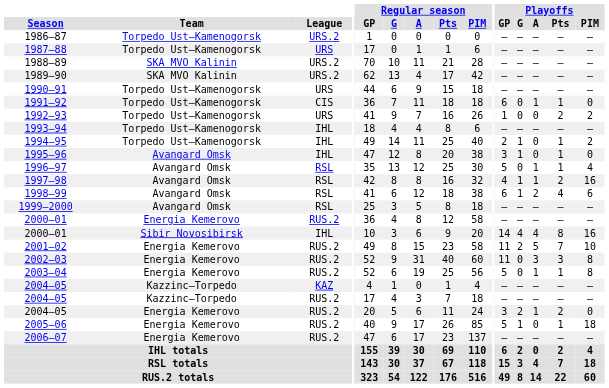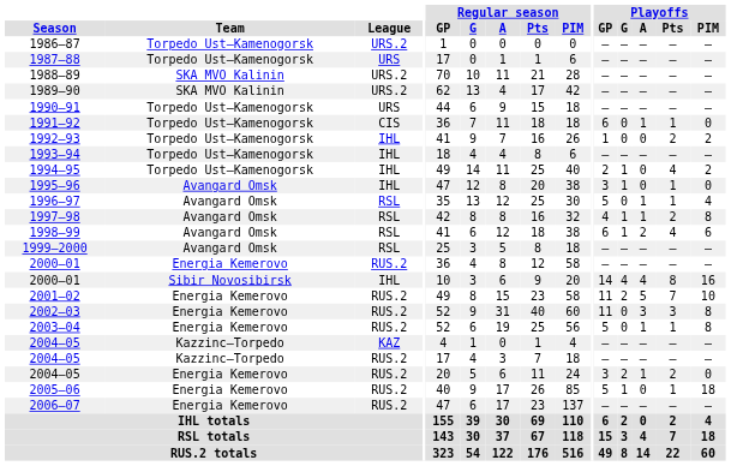1992–93 | League: URS -> IHL
1994–95 | Playoffs / Pts: 1 -> 4
1997–98 | Playoffs / PIM: 16 -> 8
